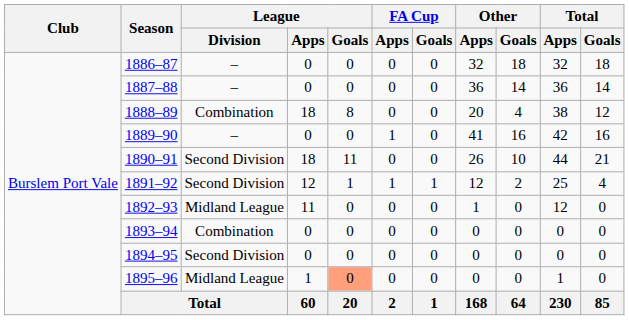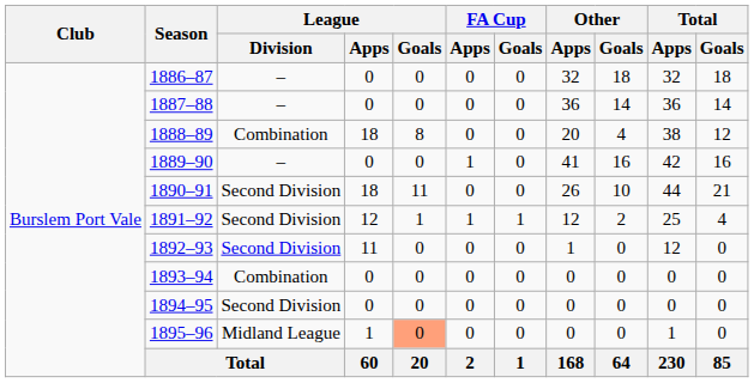1892–93 | League / Division: Midland League -> Second Division
